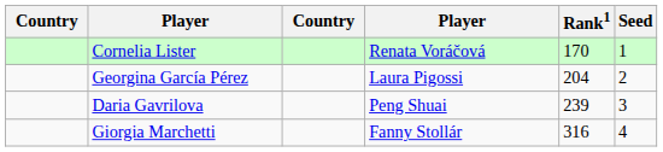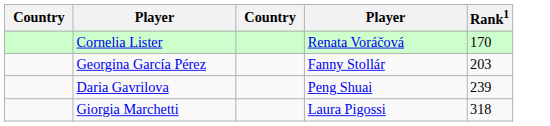- column: Seed | 1 | 2 | 3 | 4
Georgina García Pérez | column 4: Laura Pigossi -> Fanny Stollár
Georgina García Pérez | Rank1: 204 -> 203
Giorgia Marchetti | column 4: Fanny Stollár -> Laura Pigossi
Giorgia Marchetti | Rank1: 316 -> 318
